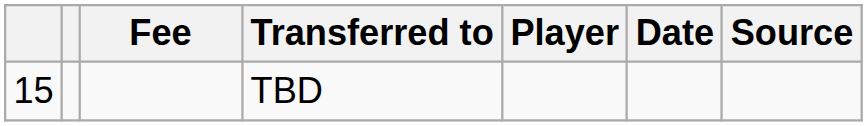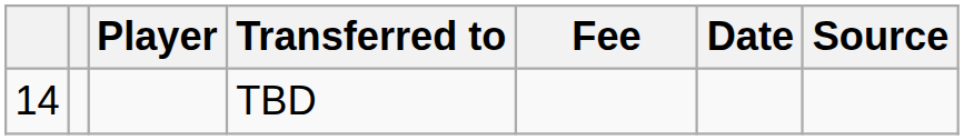columns swapped: Player <-> Fee
TBD | column 1: 15 -> 14
